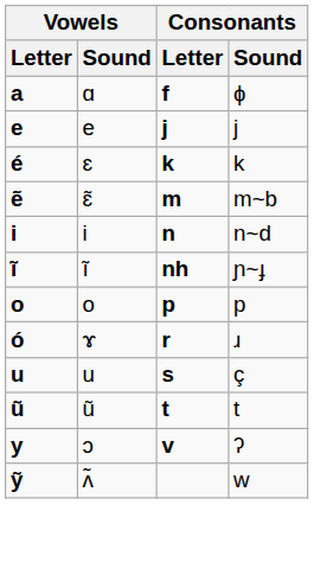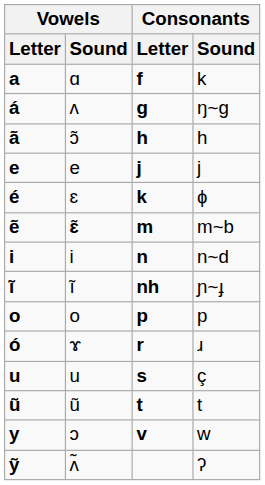a | Consonants / Sound: ɸ -> k
+ row: á | ʌ | g | ŋ~ɡ
+ row: ã | ɔ̃ | h | h
é | Consonants / Sound: k -> ɸ
ẽ | Vowels / Sound: normal -> bold
y | Consonants / Sound: ʔ -> w
ỹ | Consonants / Sound: w -> ʔ
